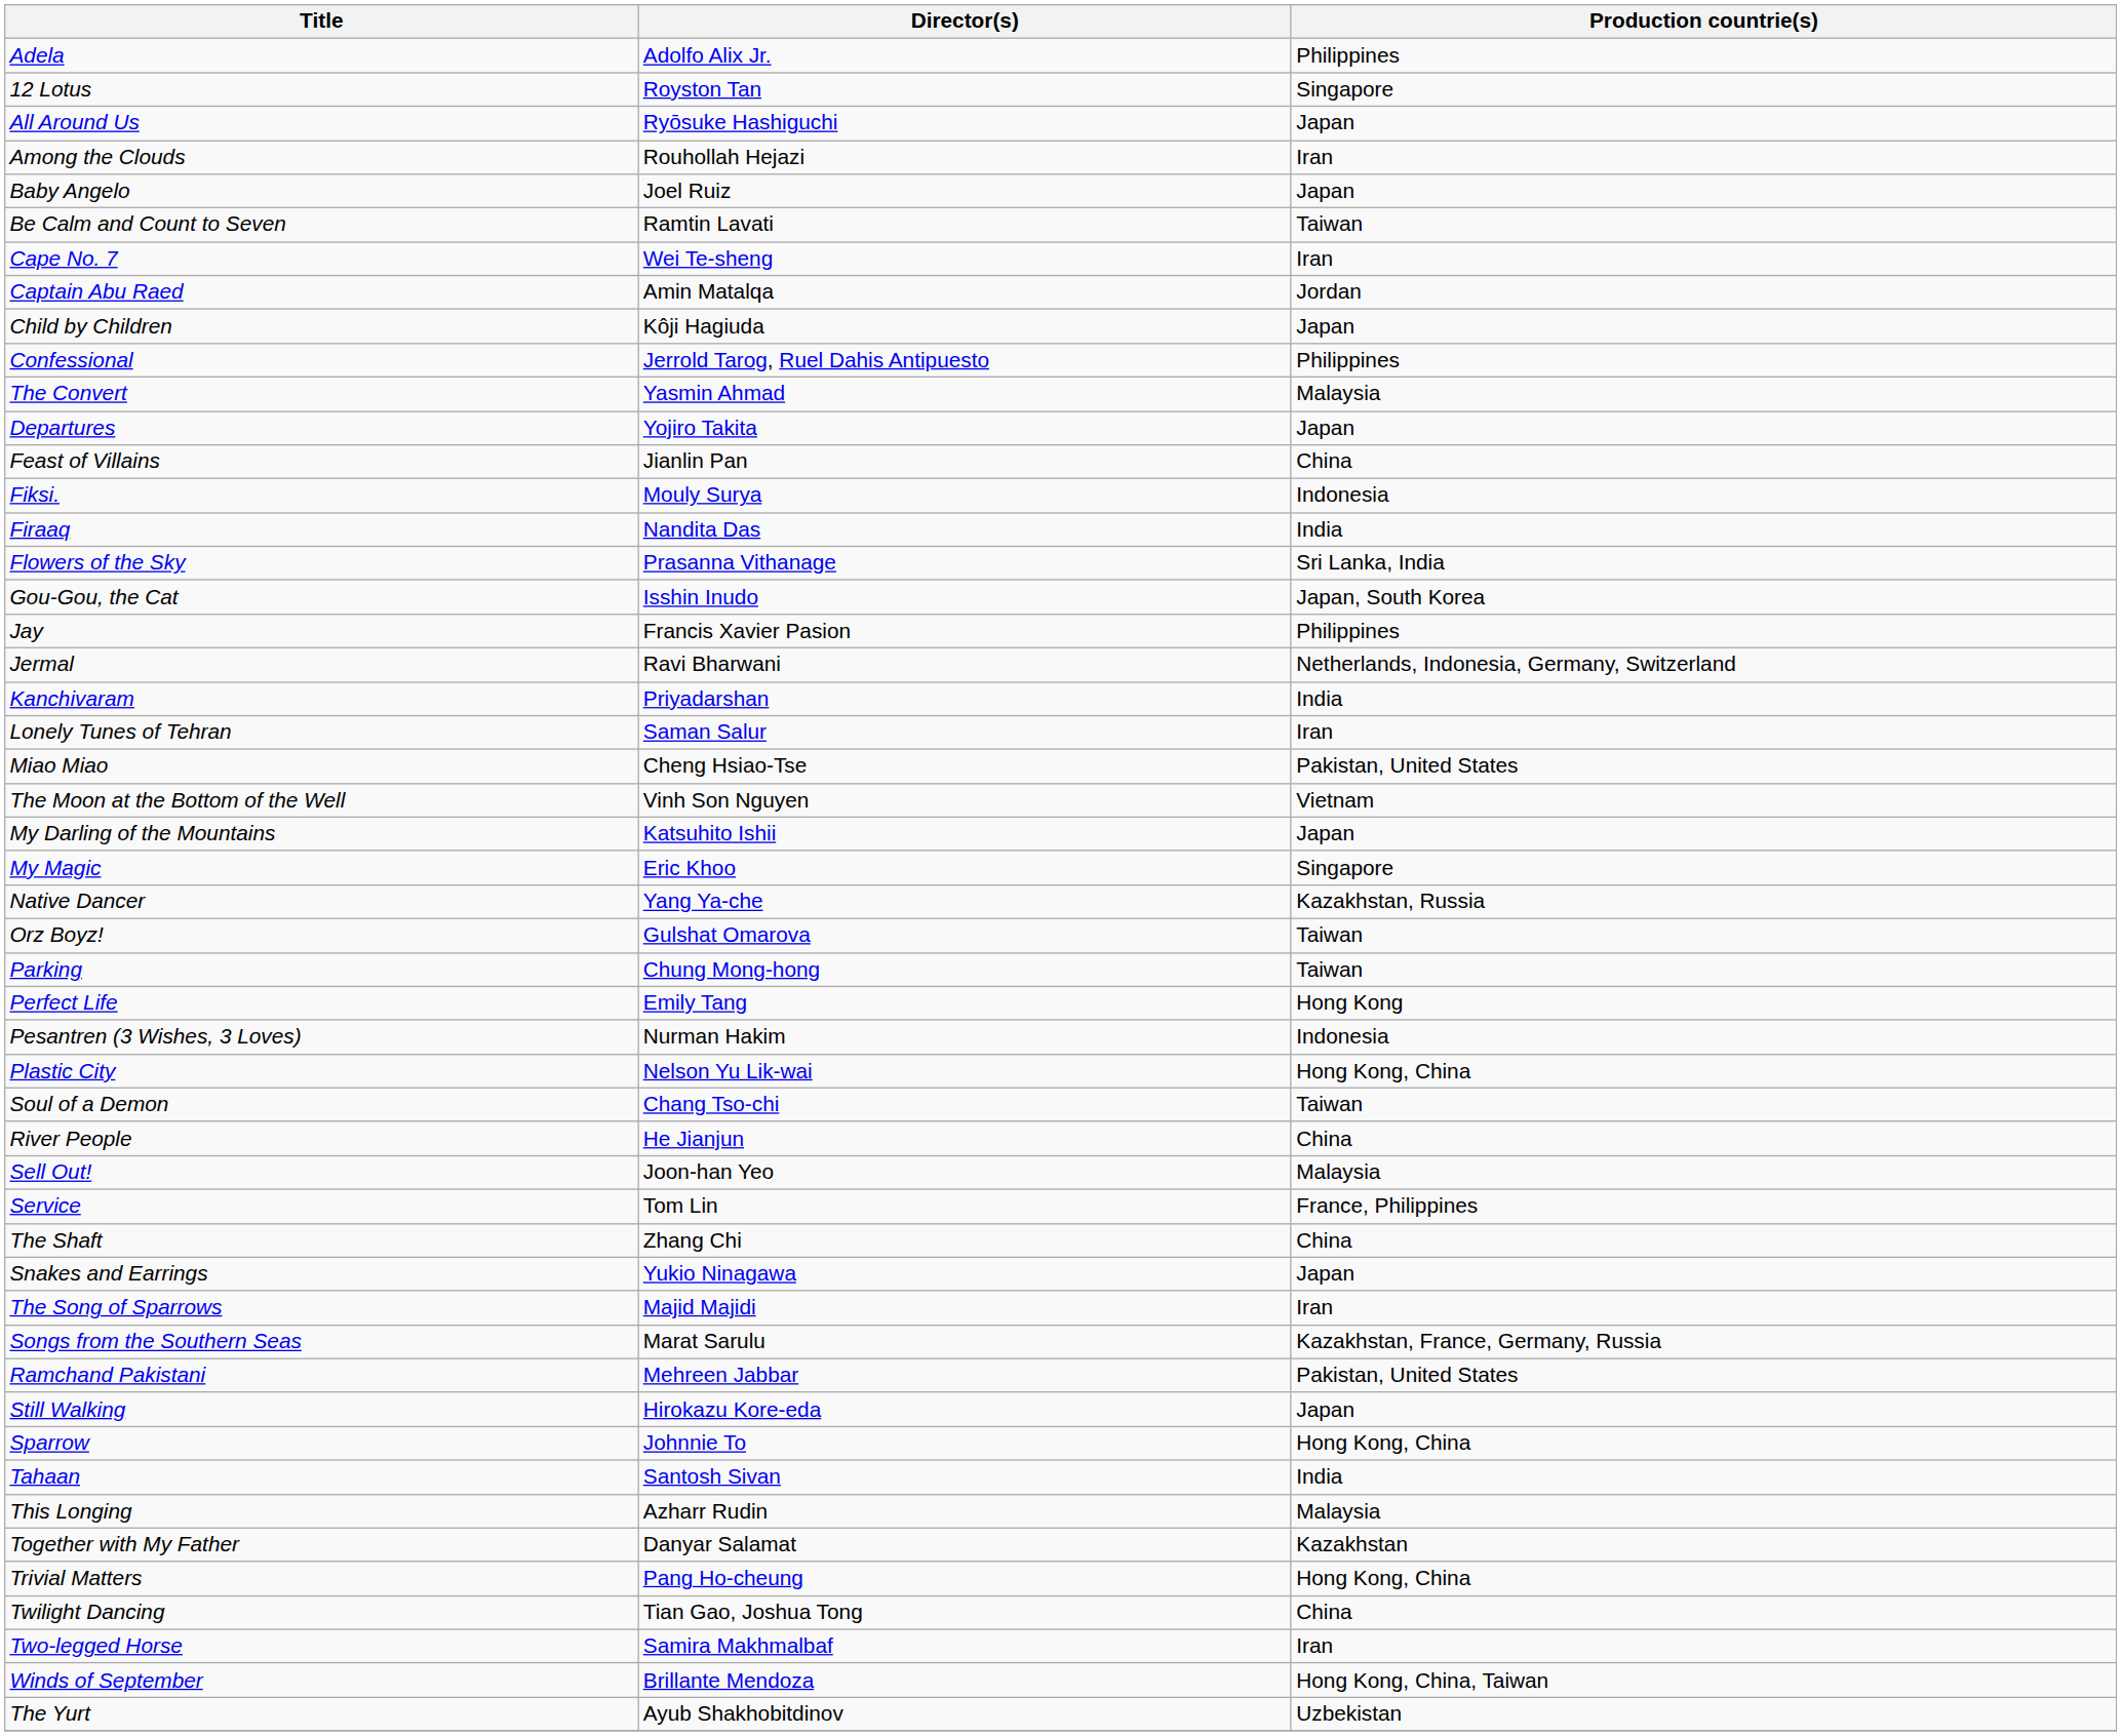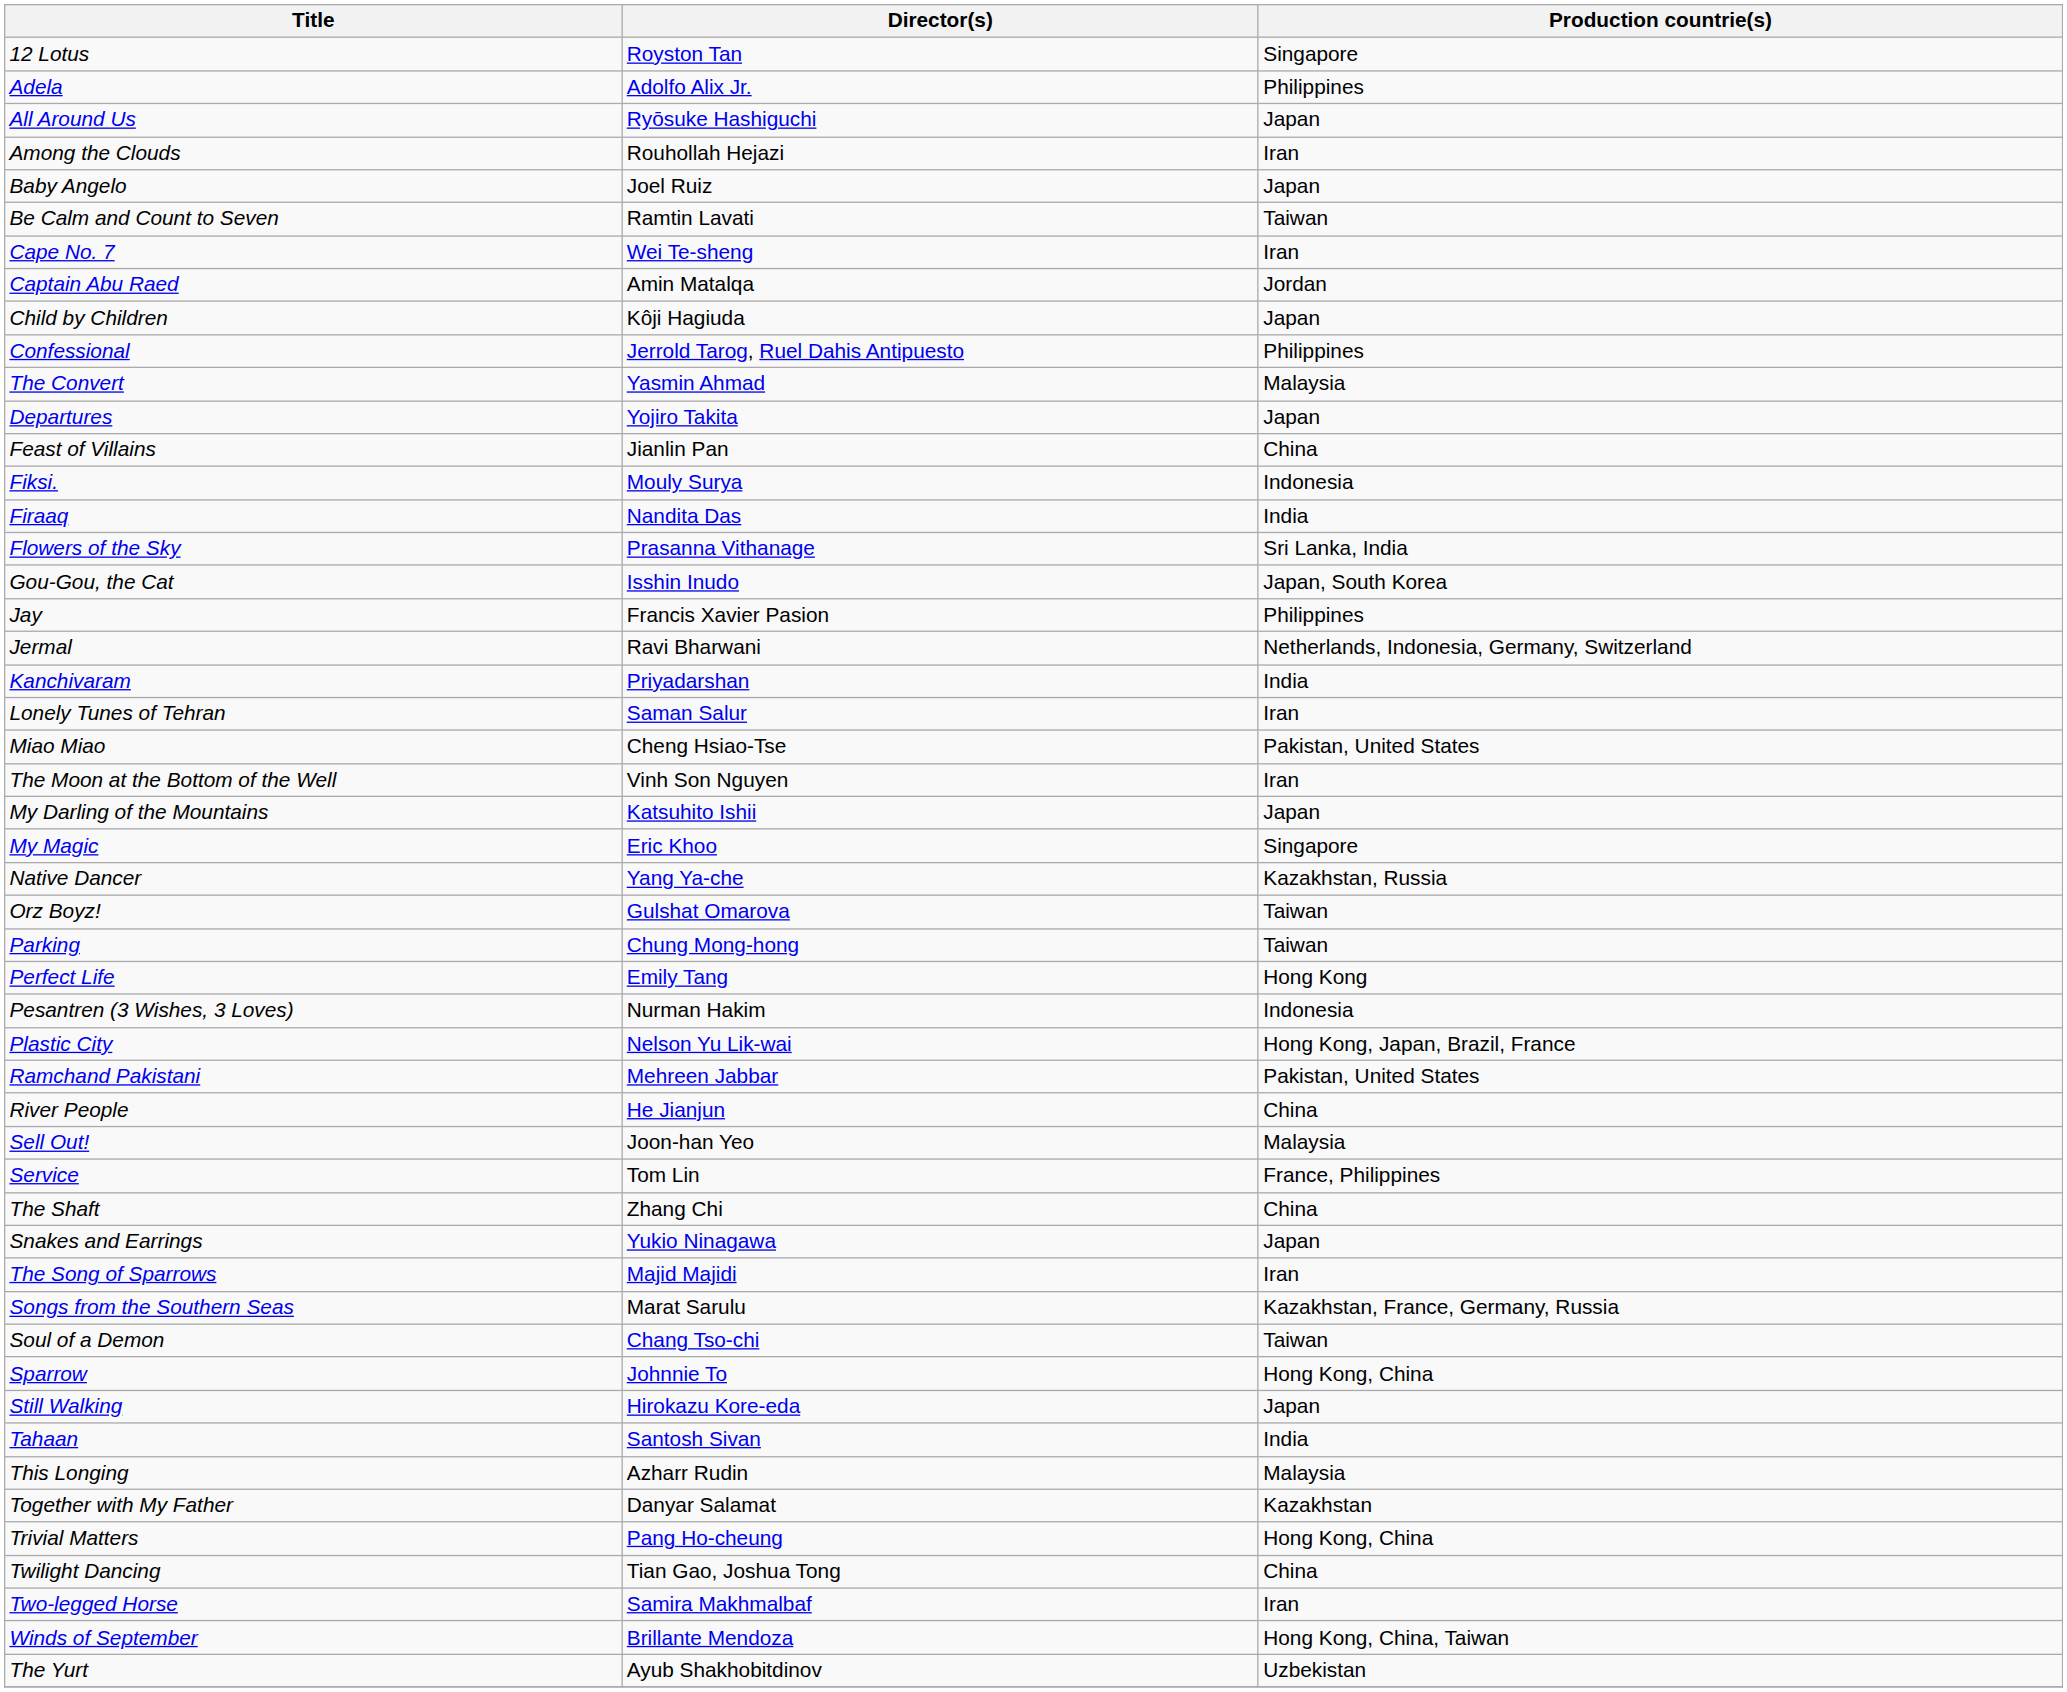rows swapped: 12 Lotus <-> Adela
The Moon at the Bottom of the Well | Production countrie(s): Vietnam -> Iran
Plastic City | Production countrie(s): Hong Kong, China -> Hong Kong, Japan, Brazil, France
rows swapped: Ramchand Pakistani <-> Soul of a Demon
rows swapped: Sparrow <-> Still Walking
